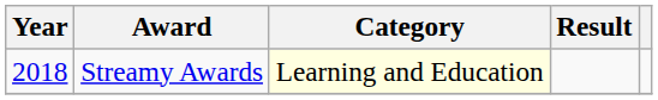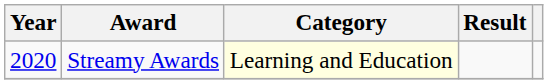Streamy Awards | Year: 2018 -> 2020
